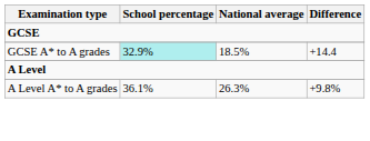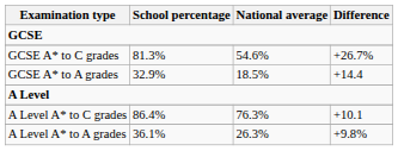+ row: GCSE A* to C grades | 81.3% | 54.6% | +26.7%
GCSE A* to A grades | School percentage: paleturquoise background -> no background
+ row: A Level A* to C grades | 86.4% | 76.3% | +10.1
